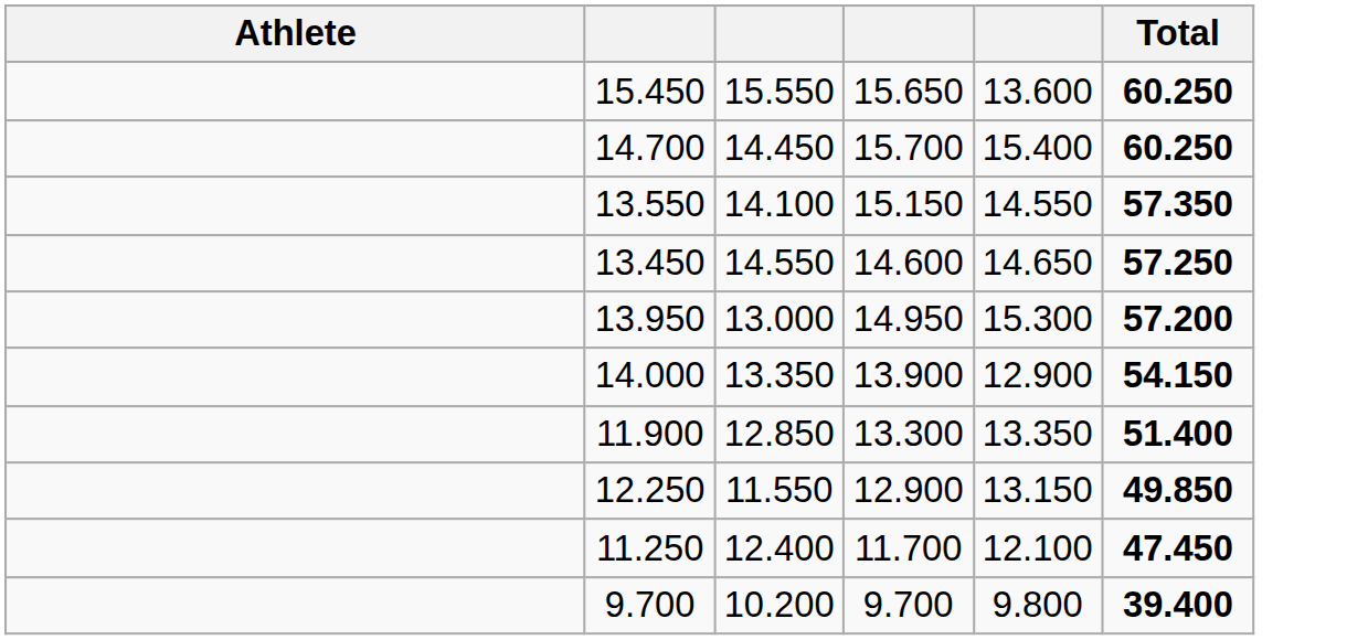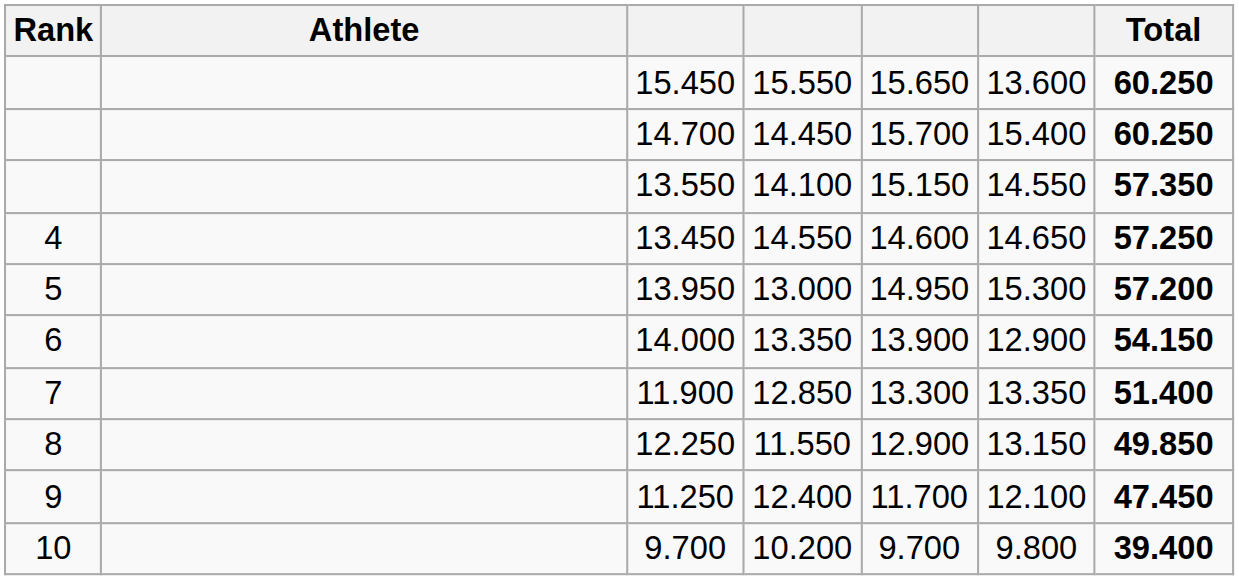+ column: Rank | 4 | 5 | 6 | 7 | 8 | 9 | 10
